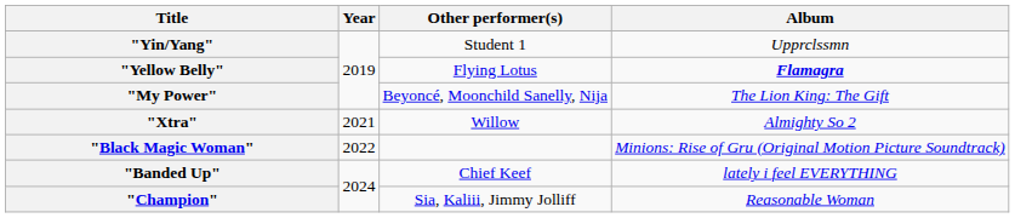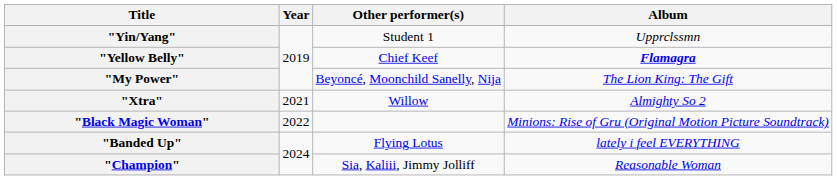"Yellow Belly" | Other performer(s): Flying Lotus -> Chief Keef
"Banded Up" | Other performer(s): Chief Keef -> Flying Lotus
